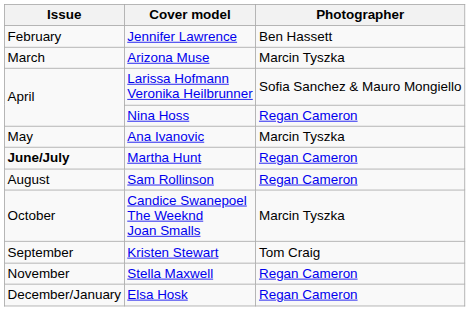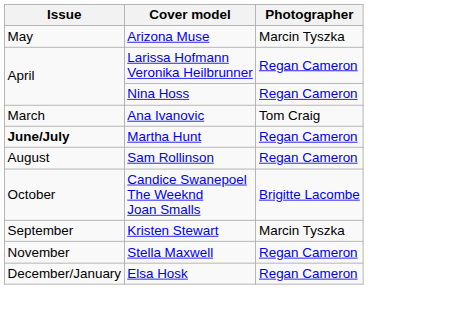- row: February | Jennifer Lawrence | Ben Hassett
Arizona Muse | Issue: March -> May
Larissa Hofmann Veronika Heilbrunner | Photographer: Sofia Sanchez & Mauro Mongiello -> Regan Cameron
Ana Ivanovic | Issue: May -> March
Ana Ivanovic | Photographer: Marcin Tyszka -> Tom Craig
Candice Swanepoel The Weeknd Joan Smalls | Photographer: Marcin Tyszka -> Brigitte Lacombe
Kristen Stewart | Photographer: Tom Craig -> Marcin Tyszka
